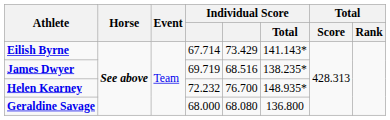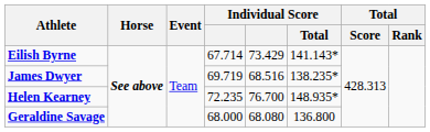Helen Kearney | column 4: 72.232 -> 72.235
